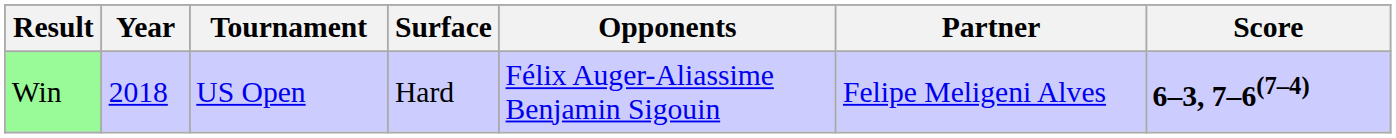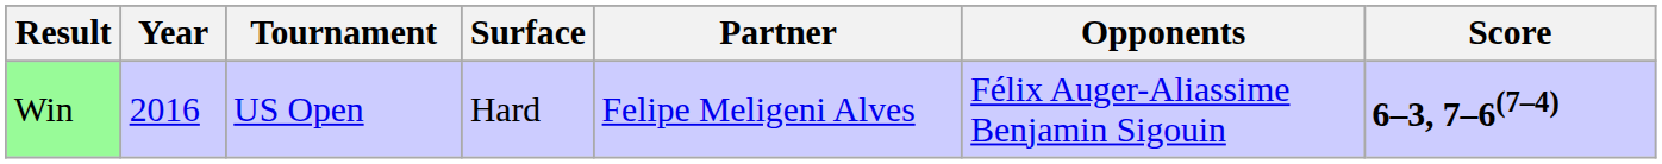columns swapped: Partner <-> Opponents
Win | Year: 2018 -> 2016
